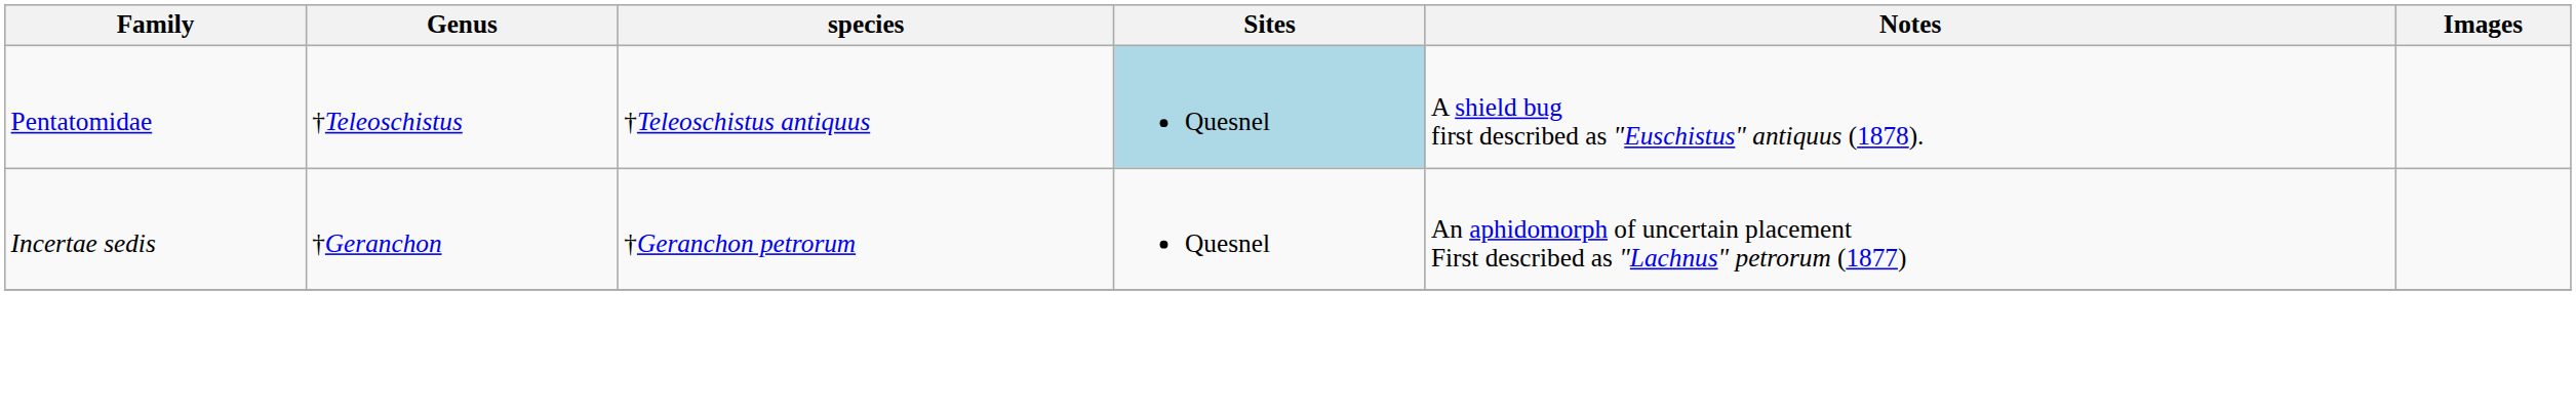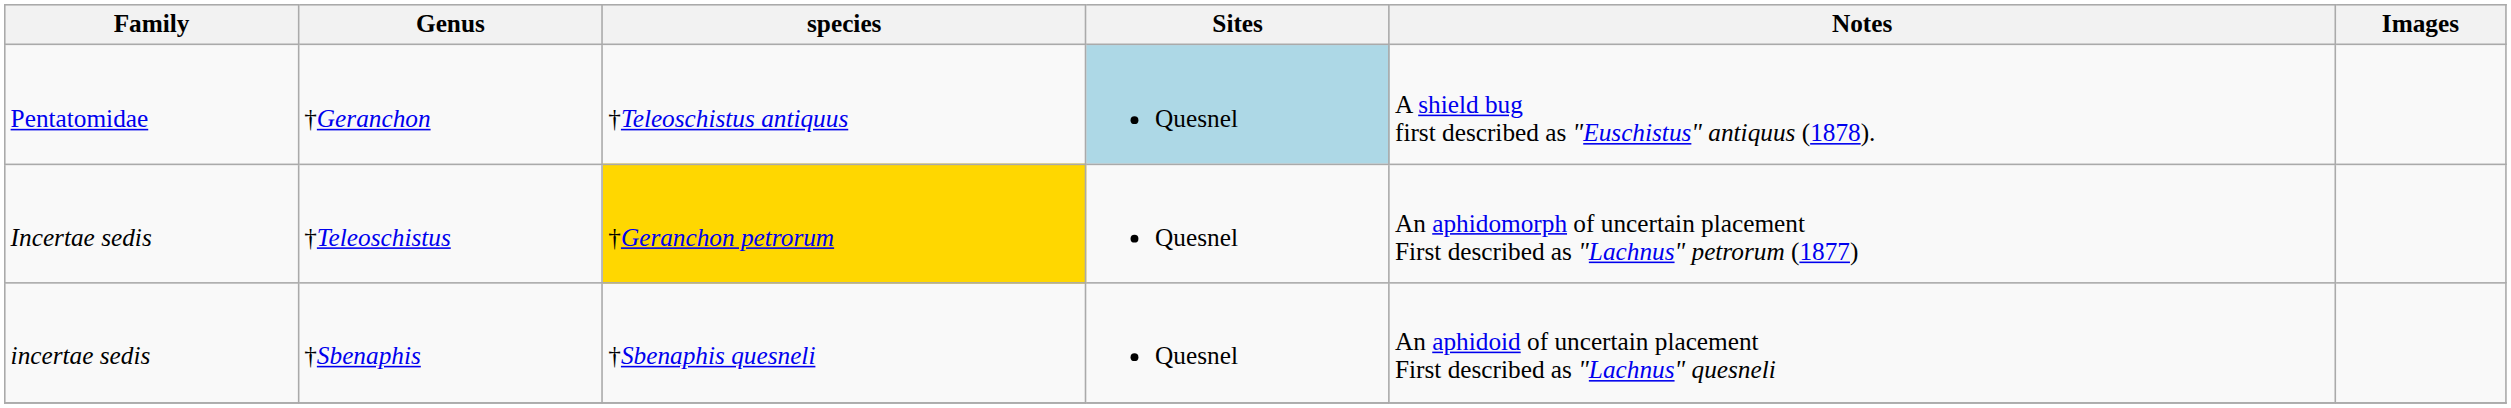Pentatomidae | Genus: †Teleoschistus -> †Geranchon
Incertae sedis | Genus: †Geranchon -> †Teleoschistus
Incertae sedis | species: no background -> gold background
+ row: incertae sedis | †Sbenaphis | †Sbenaphis quesneli | Quesnel | An aphidoid of uncertain placement First described as "Lachnus" quesneli
